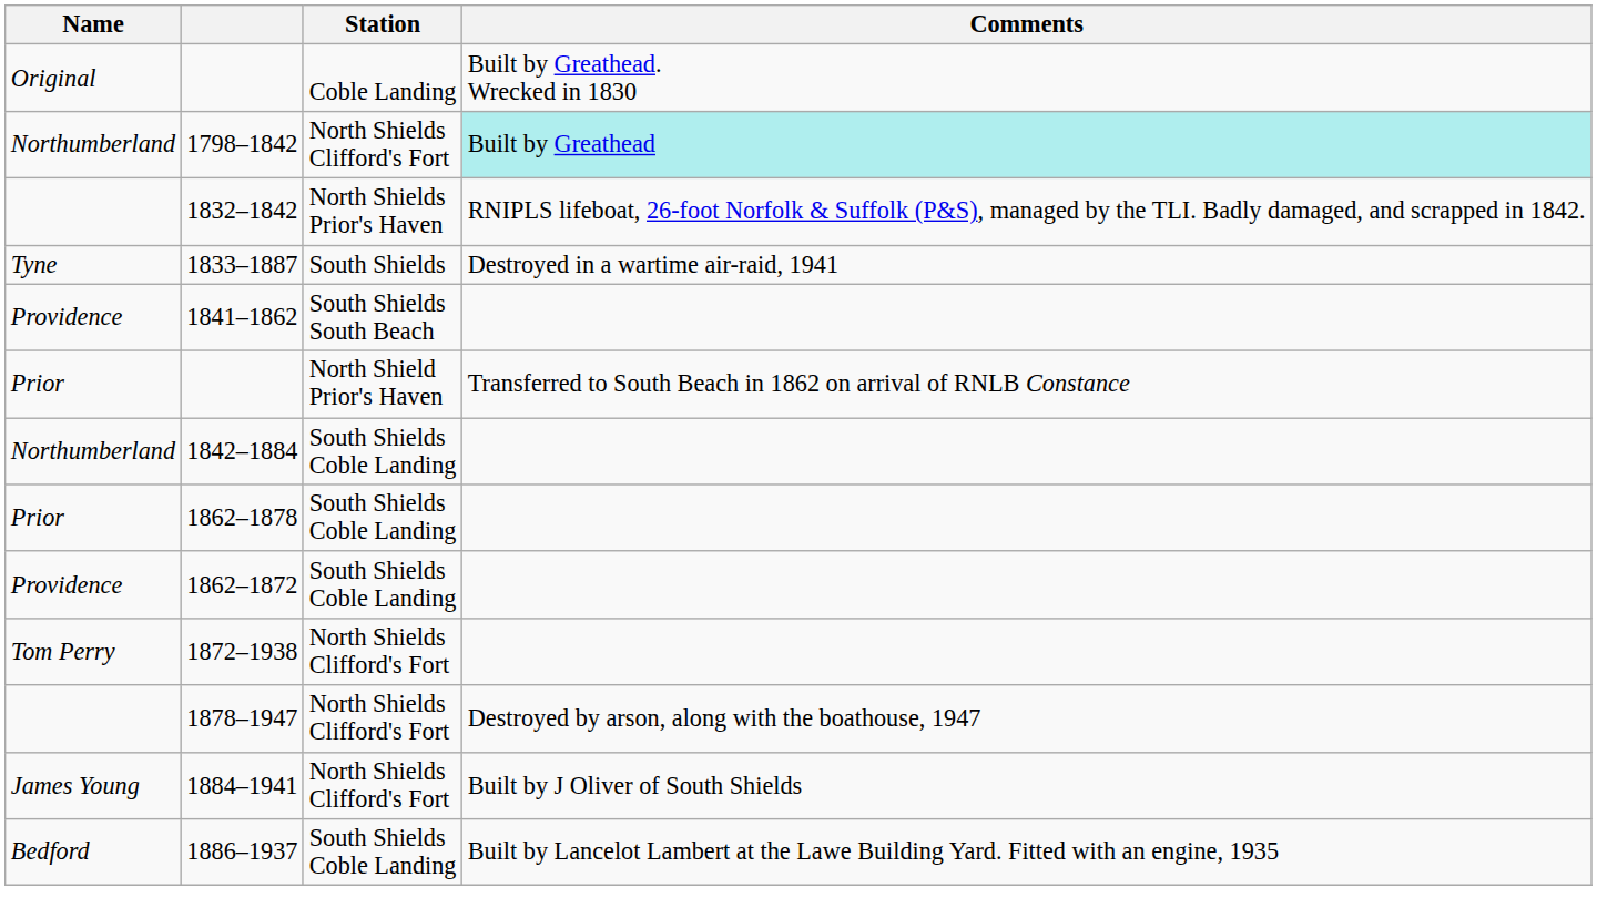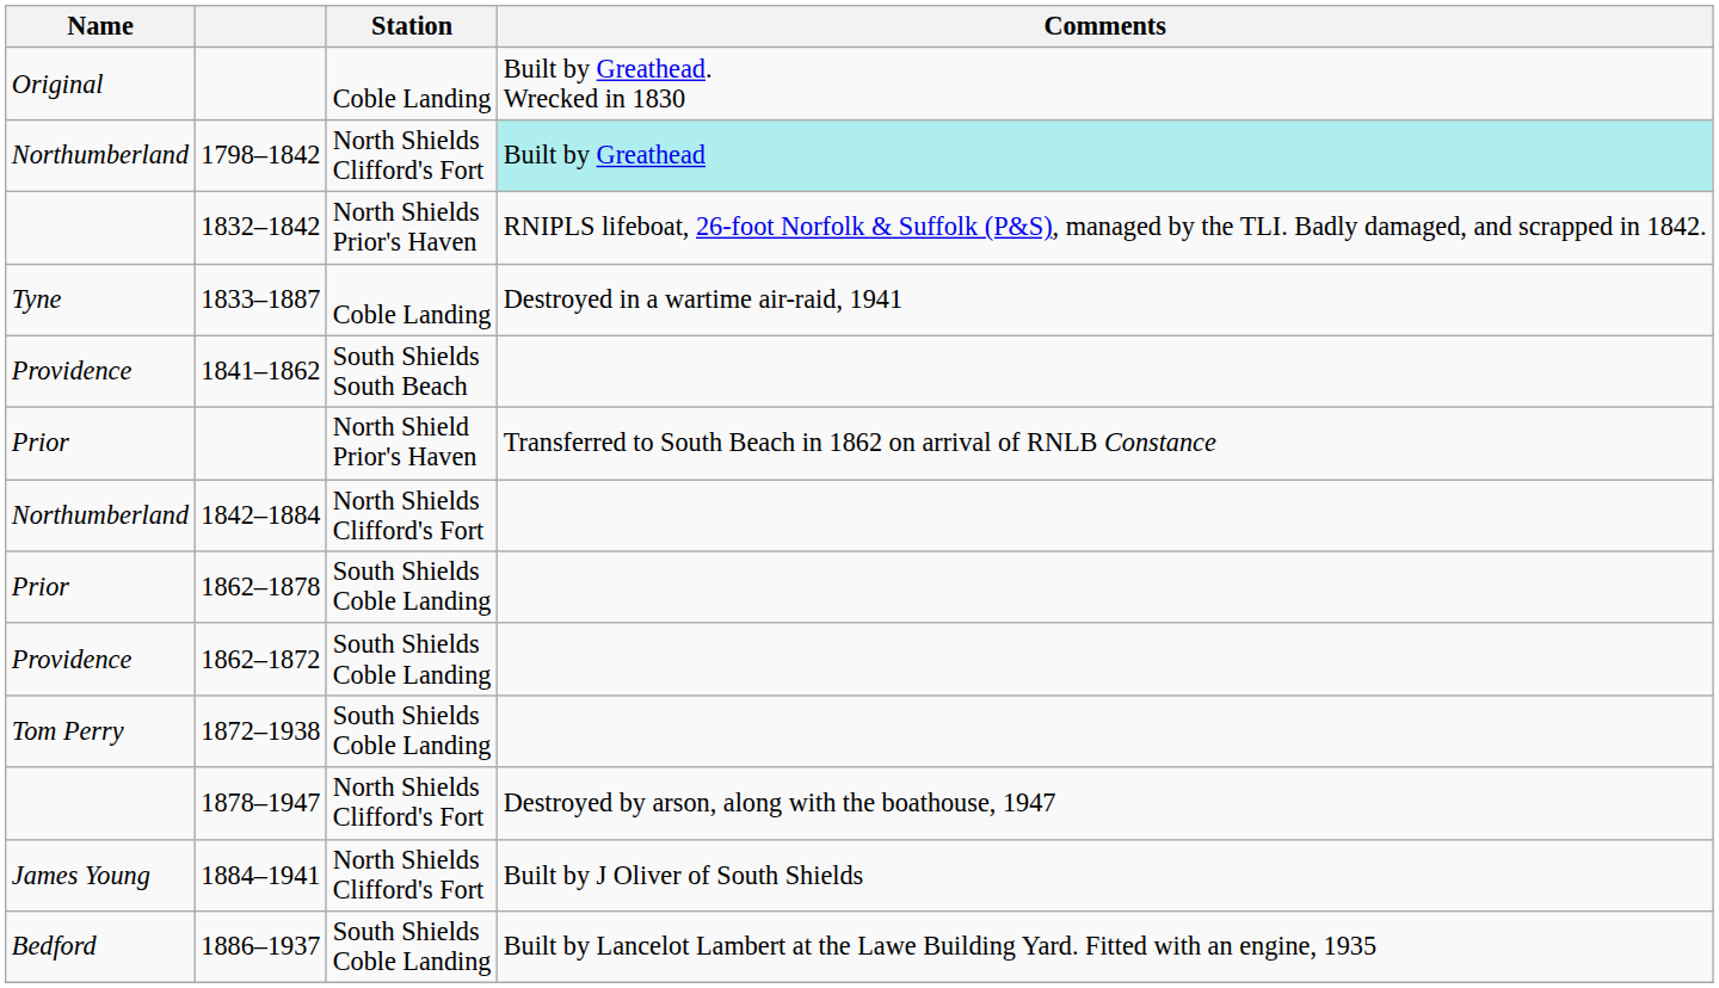1833–1887 | Station: South Shields -> Coble Landing
1842–1884 | Station: South Shields Coble Landing -> North Shields Clifford's Fort
1872–1938 | Station: North Shields Clifford's Fort -> South Shields Coble Landing
